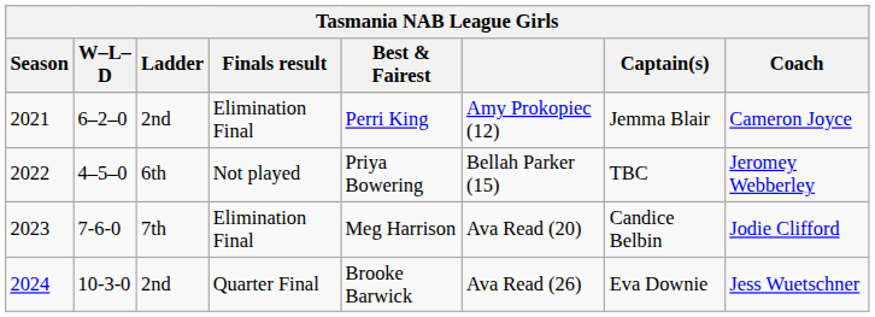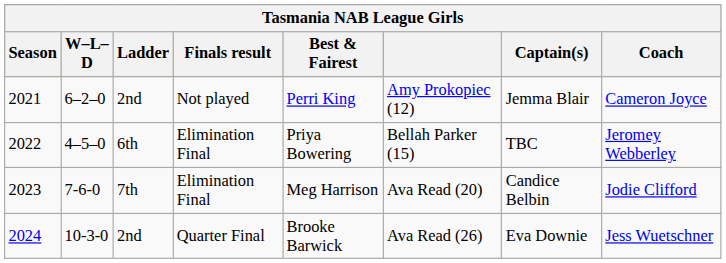2021 | Finals result: Elimination Final -> Not played
2022 | Finals result: Not played -> Elimination Final
